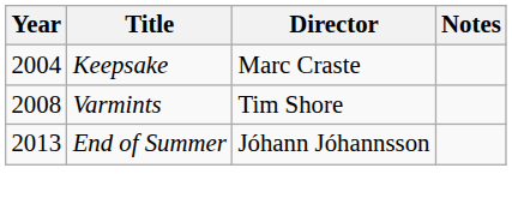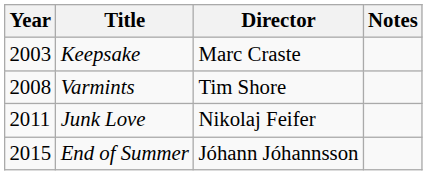Keepsake | Year: 2004 -> 2003
+ row: 2011 | Junk Love | Nikolaj Feifer
End of Summer | Year: 2013 -> 2015
